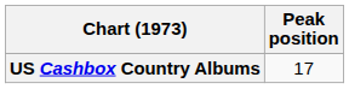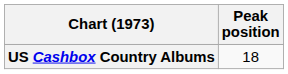US Cashbox Country Albums | Peak position: 17 -> 18
